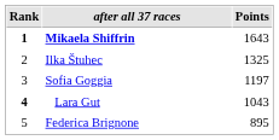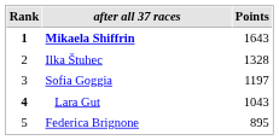Ilka Štuhec | Points: 1325 -> 1328
